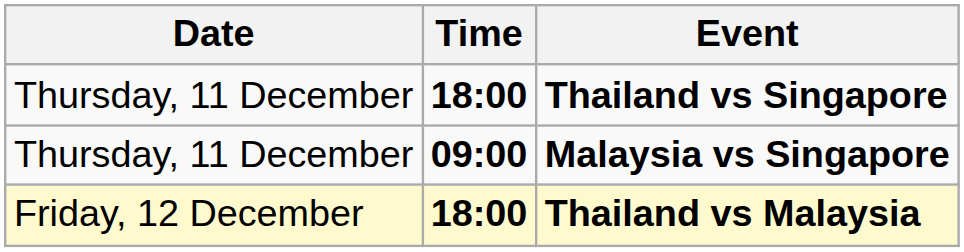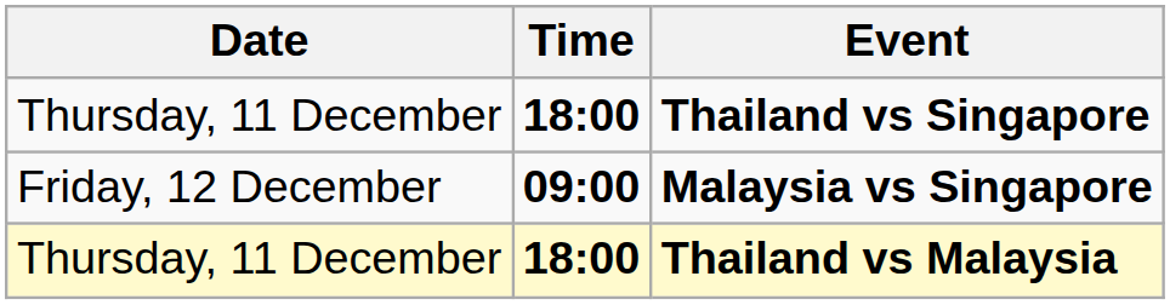Malaysia vs Singapore | Date: Thursday, 11 December -> Friday, 12 December
Thailand vs Malaysia | Date: Friday, 12 December -> Thursday, 11 December
